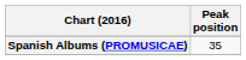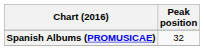Spanish Albums (PROMUSICAE) | Peak position: 35 -> 32
